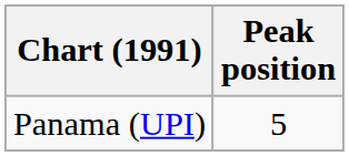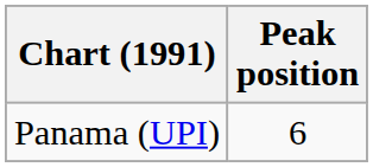Panama (UPI) | Peak position: 5 -> 6
